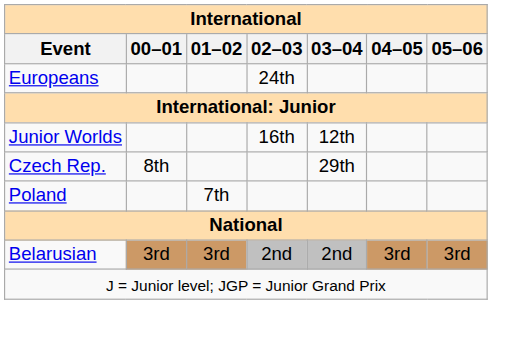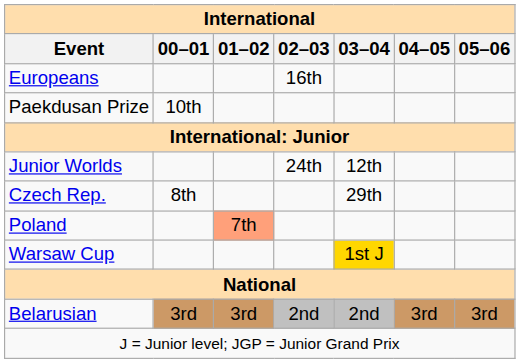Europeans | 02–03: 24th -> 16th
+ row: Paekdusan Prize | 10th
Junior Worlds | 02–03: 16th -> 24th
Poland | 01–02: no background -> lightsalmon background
+ row: Warsaw Cup | 1st J
